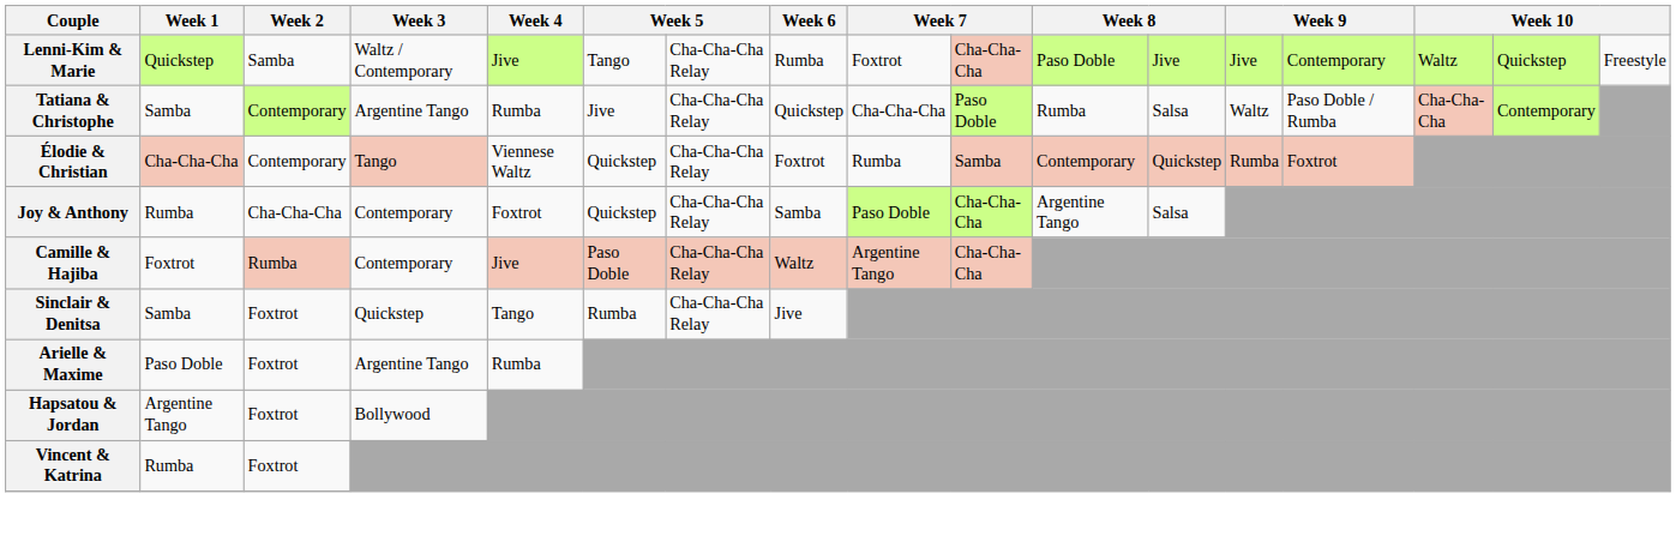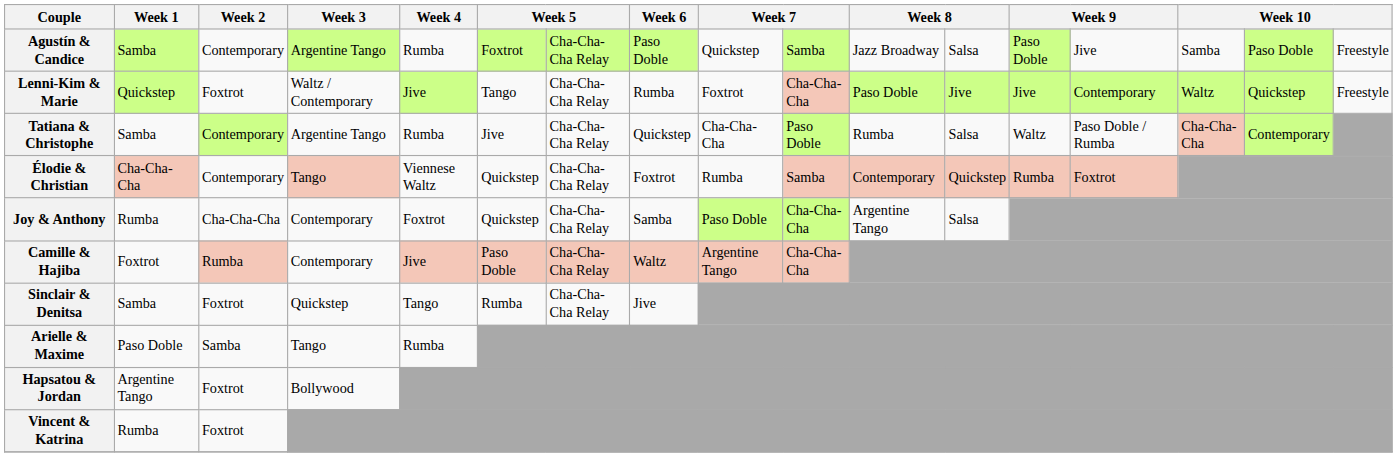+ row: Agustín & Candice | Samba | Contemporary | Argentine Tango | Rumba | Foxtrot | Cha-Cha-Cha Relay | Paso Doble | Quickstep | Samba | Jazz Broadway | Salsa | Paso Doble | Jive | Samba | Paso Doble | Freestyle
Lenni-Kim & Marie | Week 2: Samba -> Foxtrot
Arielle & Maxime | Week 2: Foxtrot -> Samba
Arielle & Maxime | Week 3: Argentine Tango -> Tango
